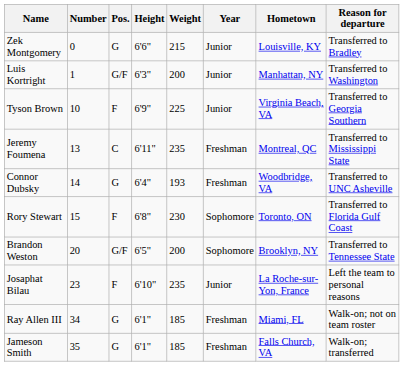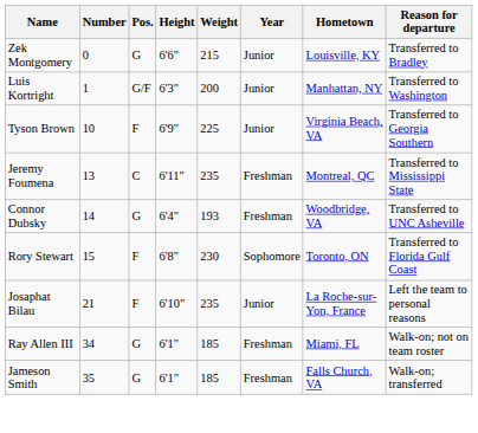- row: Brandon Weston | 20 | G/F | 6'5" | 200 | Sophomore | Brooklyn, NY | Transferred to Tennessee State
Josaphat Bilau | Number: 23 -> 21
